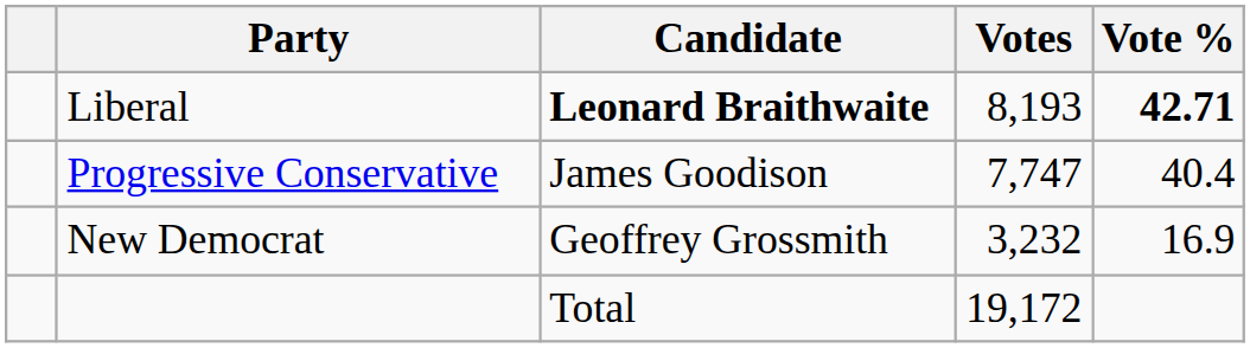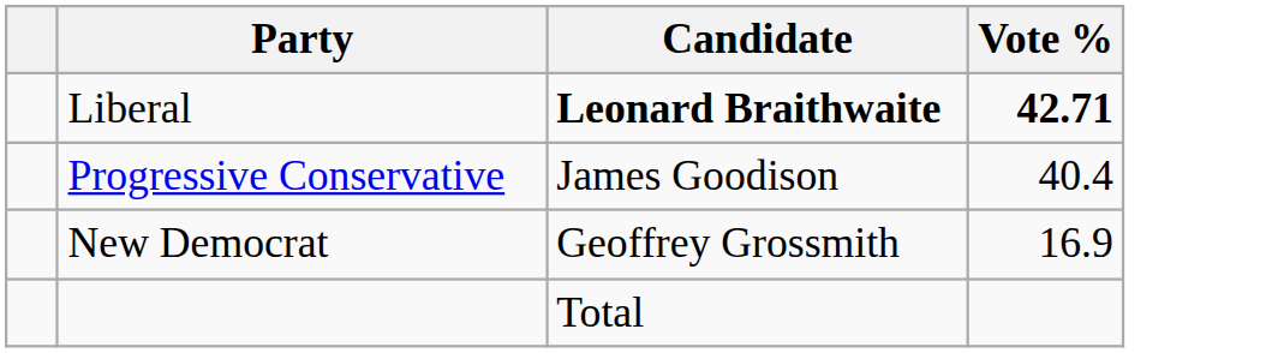- column: Votes | 8,193 | 7,747 | 3,232 | 19,172
